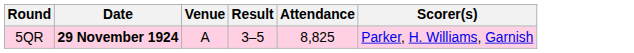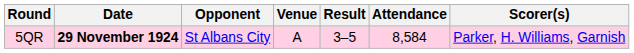+ column: Opponent | St Albans City
5QR | Attendance: 8,825 -> 8,584
